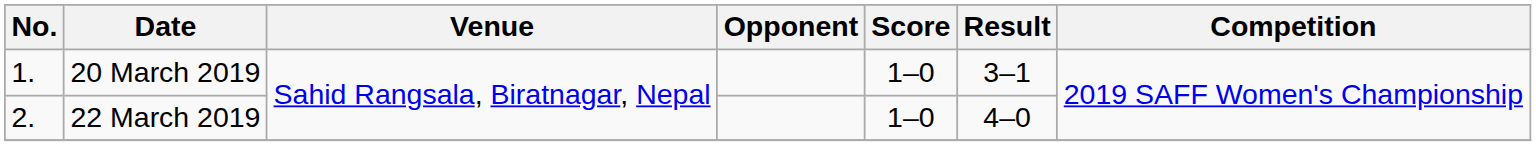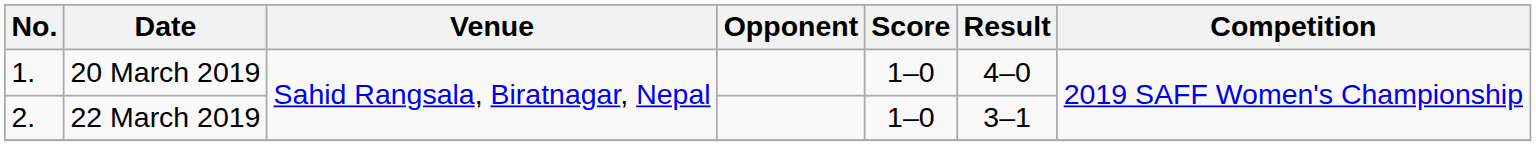20 March 2019 | Result: 3–1 -> 4–0
22 March 2019 | Result: 4–0 -> 3–1
